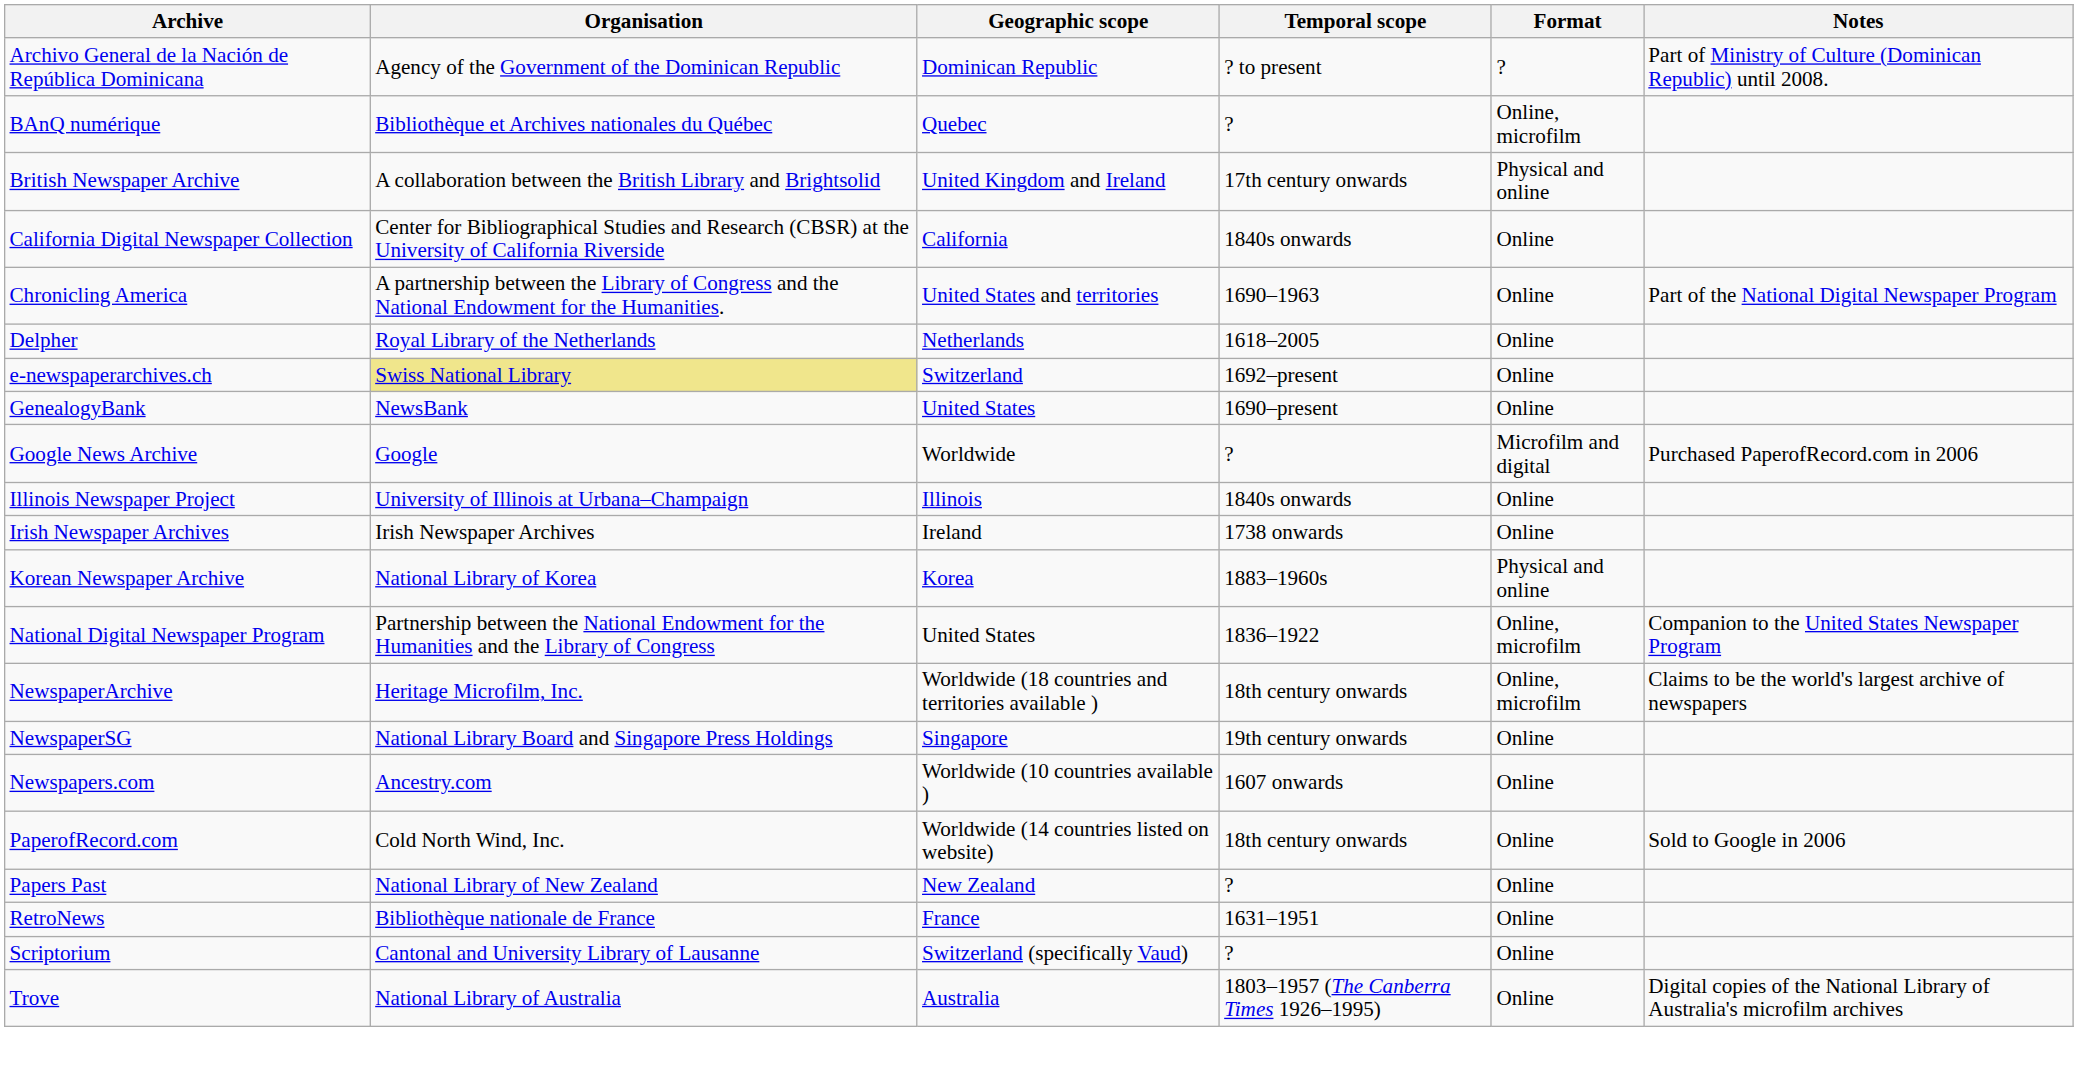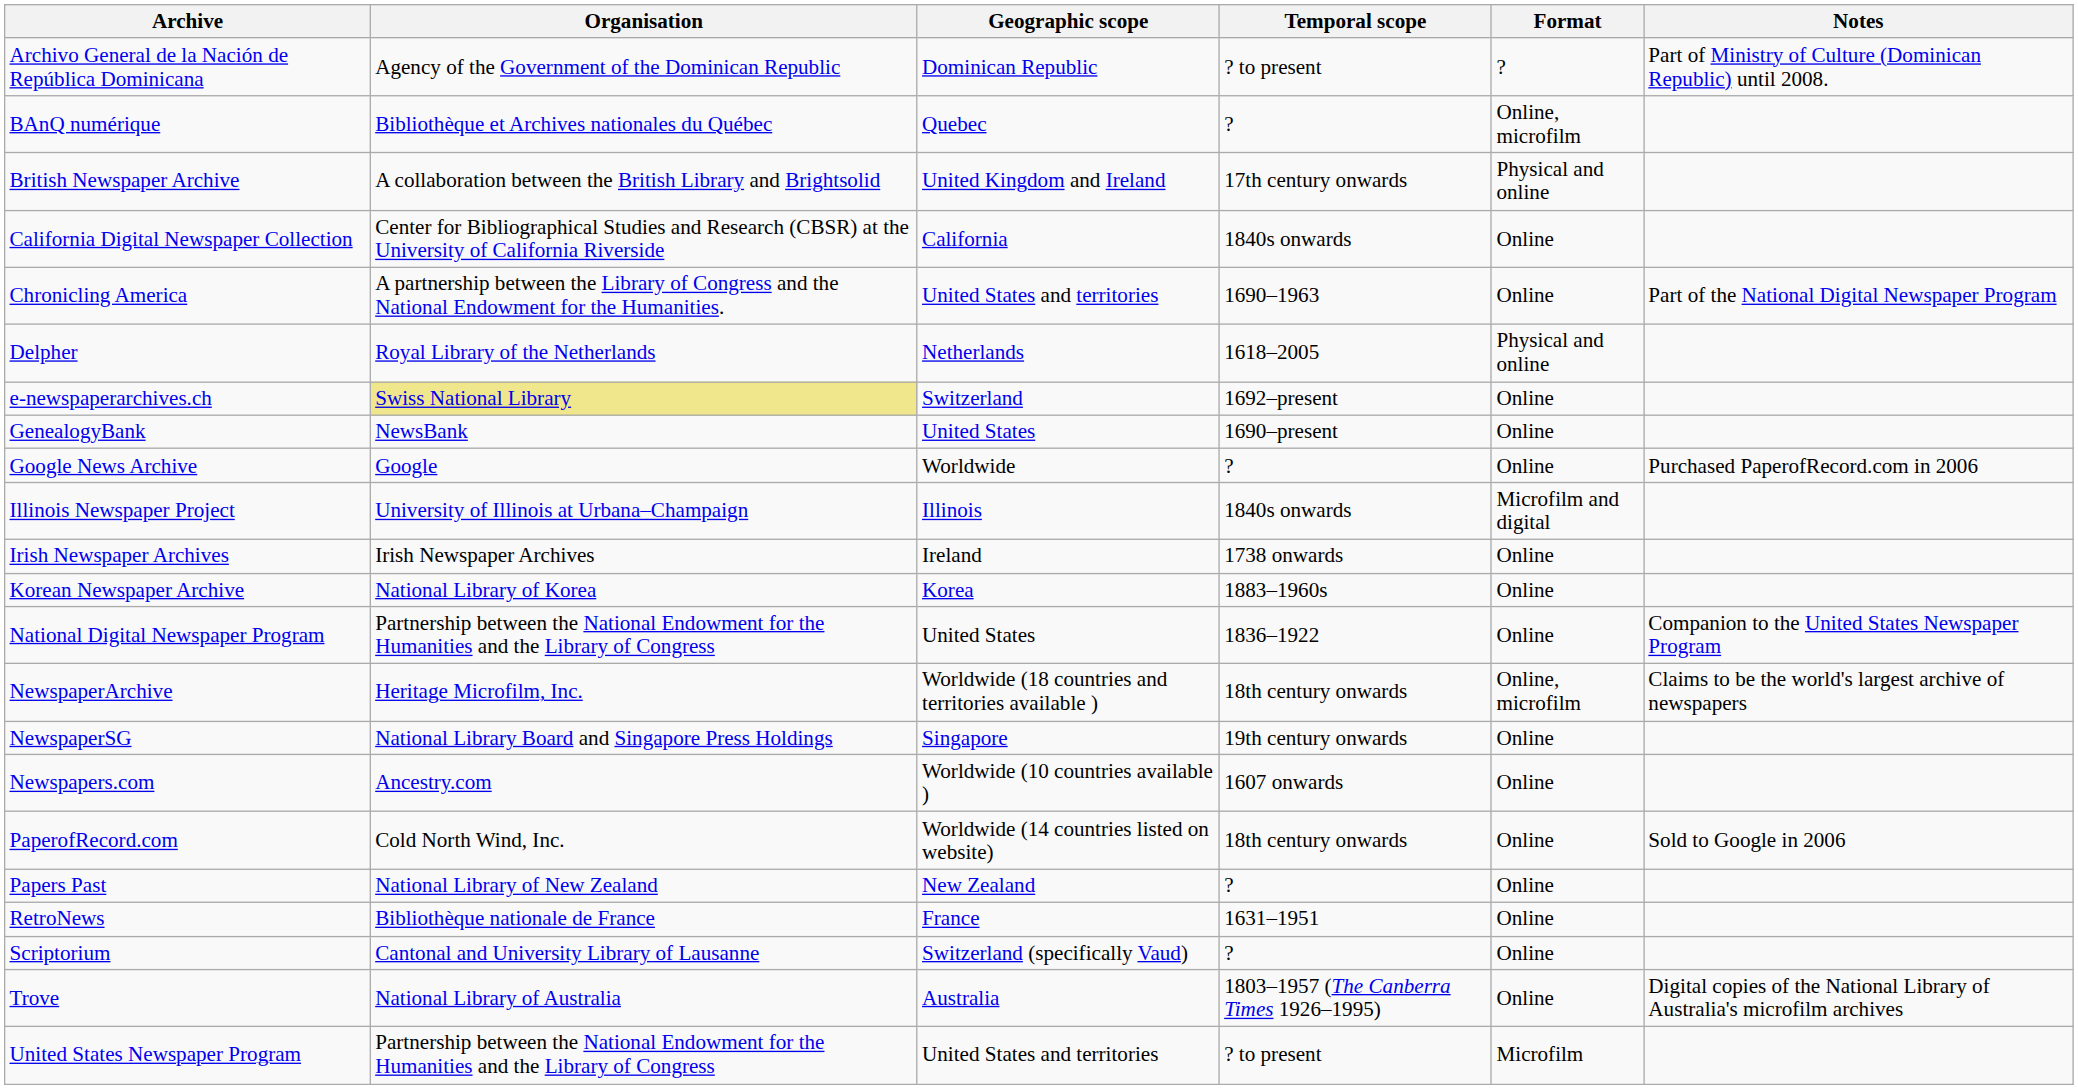Delpher | Format: Online -> Physical and online
Google News Archive | Format: Microfilm and digital -> Online
Illinois Newspaper Project | Format: Online -> Microfilm and digital
Korean Newspaper Archive | Format: Physical and online -> Online
National Digital Newspaper Program | Format: Online, microfilm -> Online
+ row: United States Newspaper Program | Partnership between the National Endowment for the Humanities and the Library of Congress | United States and territories | ? to present | Microfilm
